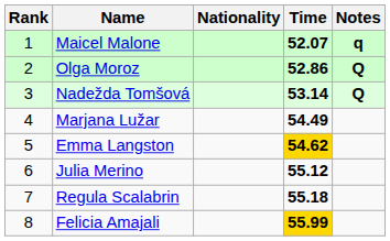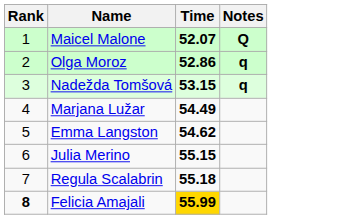- column: Nationality
Maicel Malone | Notes: q -> Q
Olga Moroz | Notes: Q -> q
Nadežda Tomšová | Time: 53.14 -> 53.15
Nadežda Tomšová | Notes: Q -> q
Emma Langston | Time: gold background -> no background
Julia Merino | Time: 55.12 -> 55.15
Felicia Amajali | Rank: normal -> bold
